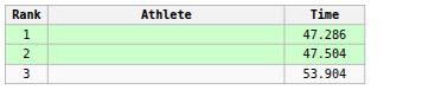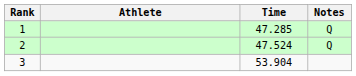+ column: Notes | Q | Q
1 | Time: 47.286 -> 47.285
2 | Time: 47.504 -> 47.524
